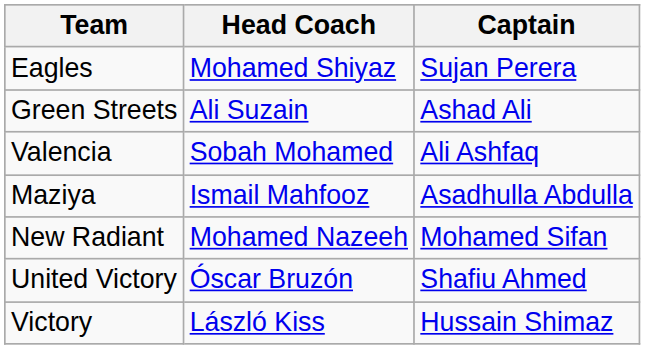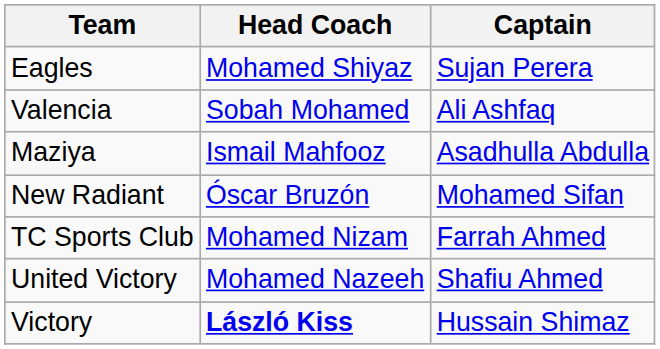- row: Green Streets | Ali Suzain | Ashad Ali
New Radiant | Head Coach: Mohamed Nazeeh -> Óscar Bruzón
+ row: TC Sports Club | Mohamed Nizam | Farrah Ahmed
United Victory | Head Coach: Óscar Bruzón -> Mohamed Nazeeh
Victory | Head Coach: normal -> bold
